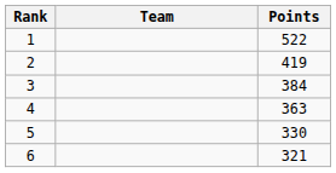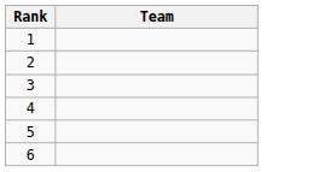- column: Points | 522 | 419 | 384 | 363 | 330 | 321
